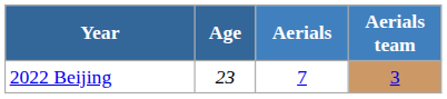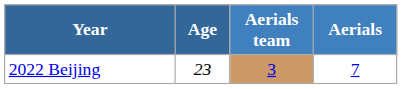columns swapped: Aerials <-> Aerials team
